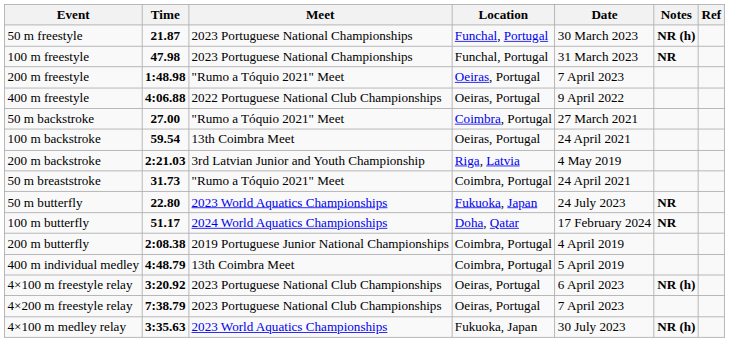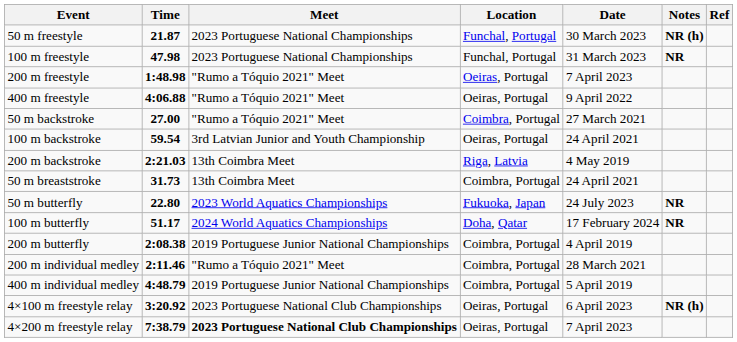400 m freestyle | Meet: 2022 Portuguese National Club Championships -> "Rumo a Tóquio 2021" Meet
100 m backstroke | Meet: 13th Coimbra Meet -> 3rd Latvian Junior and Youth Championship
200 m backstroke | Meet: 3rd Latvian Junior and Youth Championship -> 13th Coimbra Meet
50 m breaststroke | Meet: "Rumo a Tóquio 2021" Meet -> 13th Coimbra Meet
+ row: 200 m individual medley | 2:11.46 | "Rumo a Tóquio 2021" Meet | Coimbra, Portugal | 28 March 2021
400 m individual medley | Meet: 13th Coimbra Meet -> 2019 Portuguese Junior National Championships
4×200 m freestyle relay | Meet: normal -> bold
- row: 4×100 m medley relay | 3:35.63 | 2023 World Aquatics Championships | Fukuoka, Japan | 30 July 2023 | NR (h)
